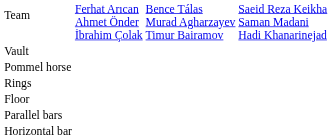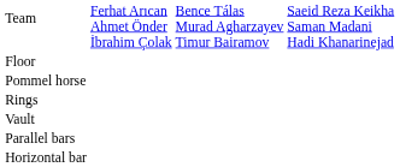rows swapped: Floor <-> Vault
